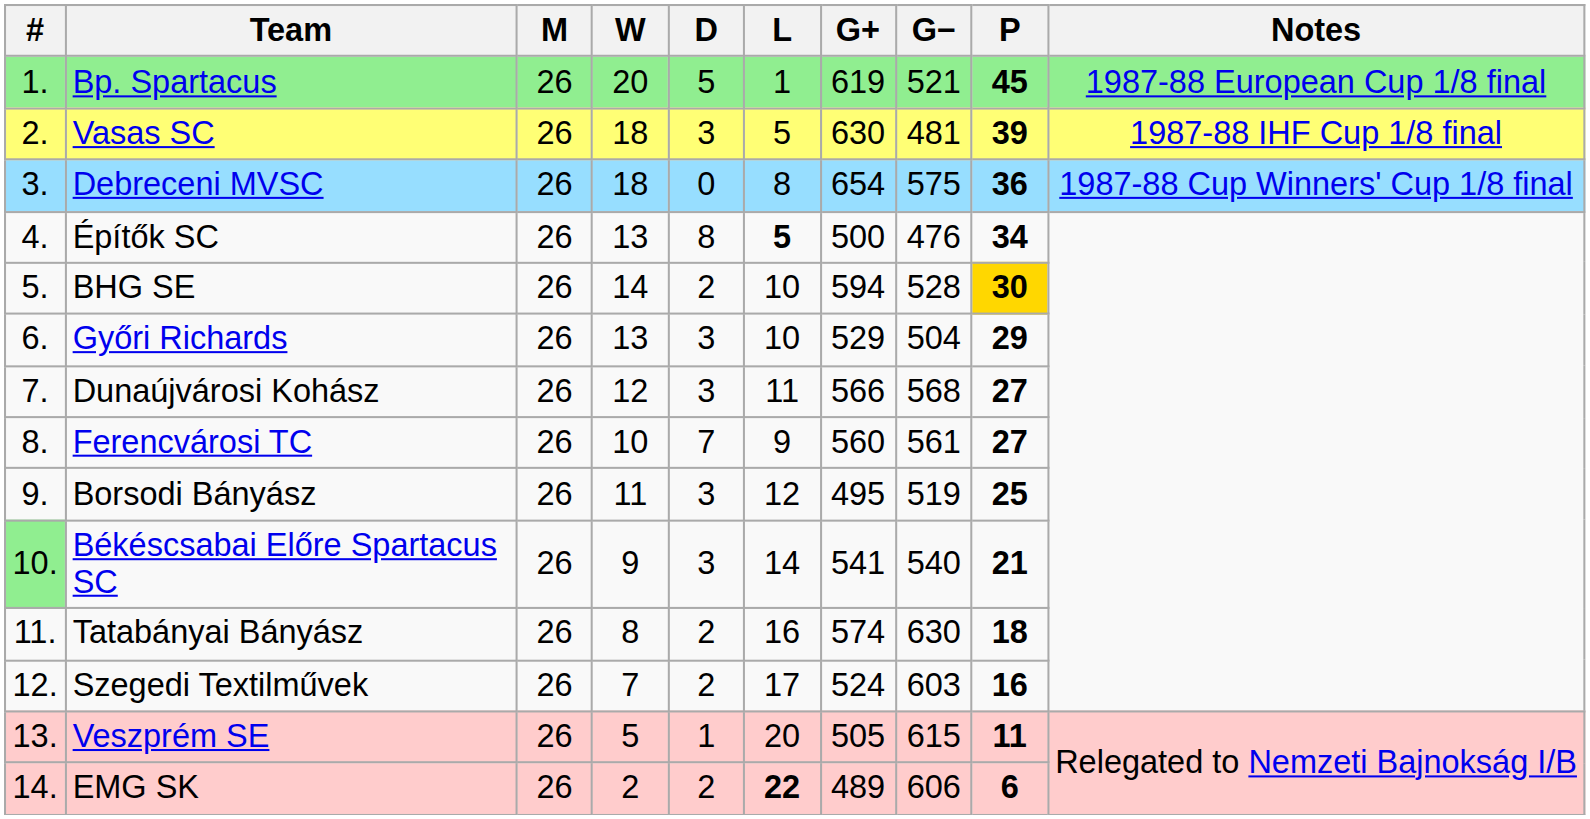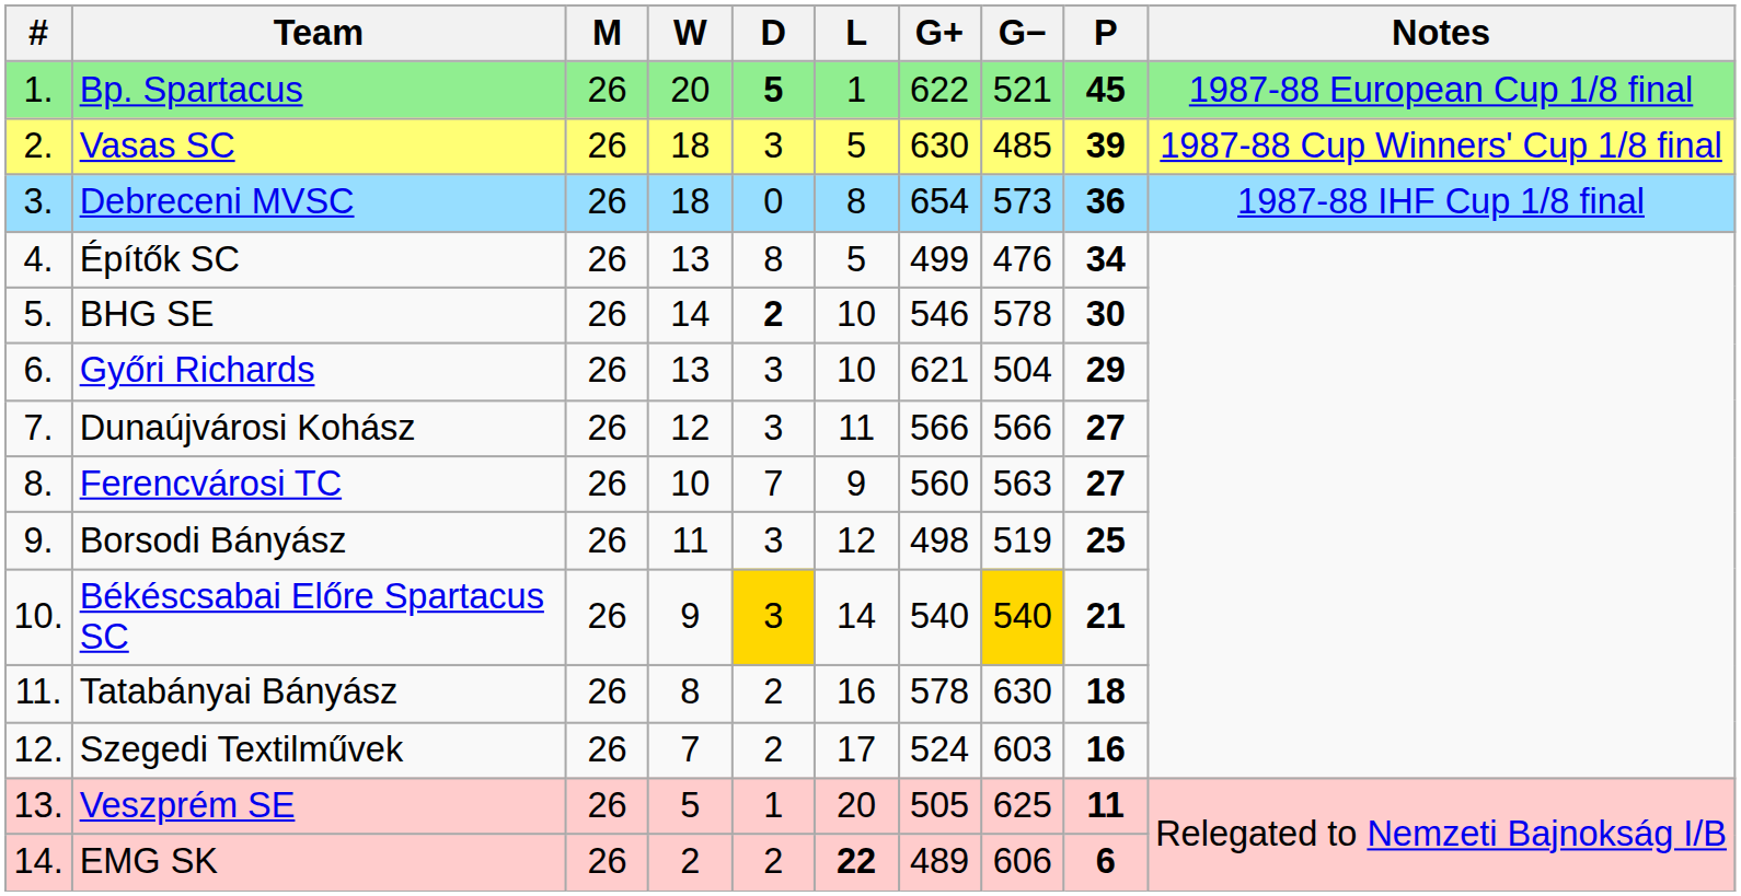Bp. Spartacus | D: normal -> bold
Bp. Spartacus | G+: 619 -> 622
Vasas SC | G−: 481 -> 485
Vasas SC | Notes: 1987-88 IHF Cup 1/8 final -> 1987-88 Cup Winners' Cup 1/8 final
Debreceni MVSC | G−: 575 -> 573
Debreceni MVSC | Notes: 1987-88 Cup Winners' Cup 1/8 final -> 1987-88 IHF Cup 1/8 final
Építők SC | L: bold -> normal
Építők SC | G+: 500 -> 499
BHG SE | D: normal -> bold
BHG SE | G+: 594 -> 546
BHG SE | G−: 528 -> 578
BHG SE | P: gold background -> no background
Győri Richards | G+: 529 -> 621
Dunaújvárosi Kohász | G−: 568 -> 566
Ferencvárosi TC | G−: 561 -> 563
Borsodi Bányász | G+: 495 -> 498
Békéscsabai Előre Spartacus SC | #: lightgreen background -> no background
Békéscsabai Előre Spartacus SC | D: no background -> gold background
Békéscsabai Előre Spartacus SC | G+: 541 -> 540
Békéscsabai Előre Spartacus SC | G−: no background -> gold background
Tatabányai Bányász | G+: 574 -> 578
Veszprém SE | G−: 615 -> 625
